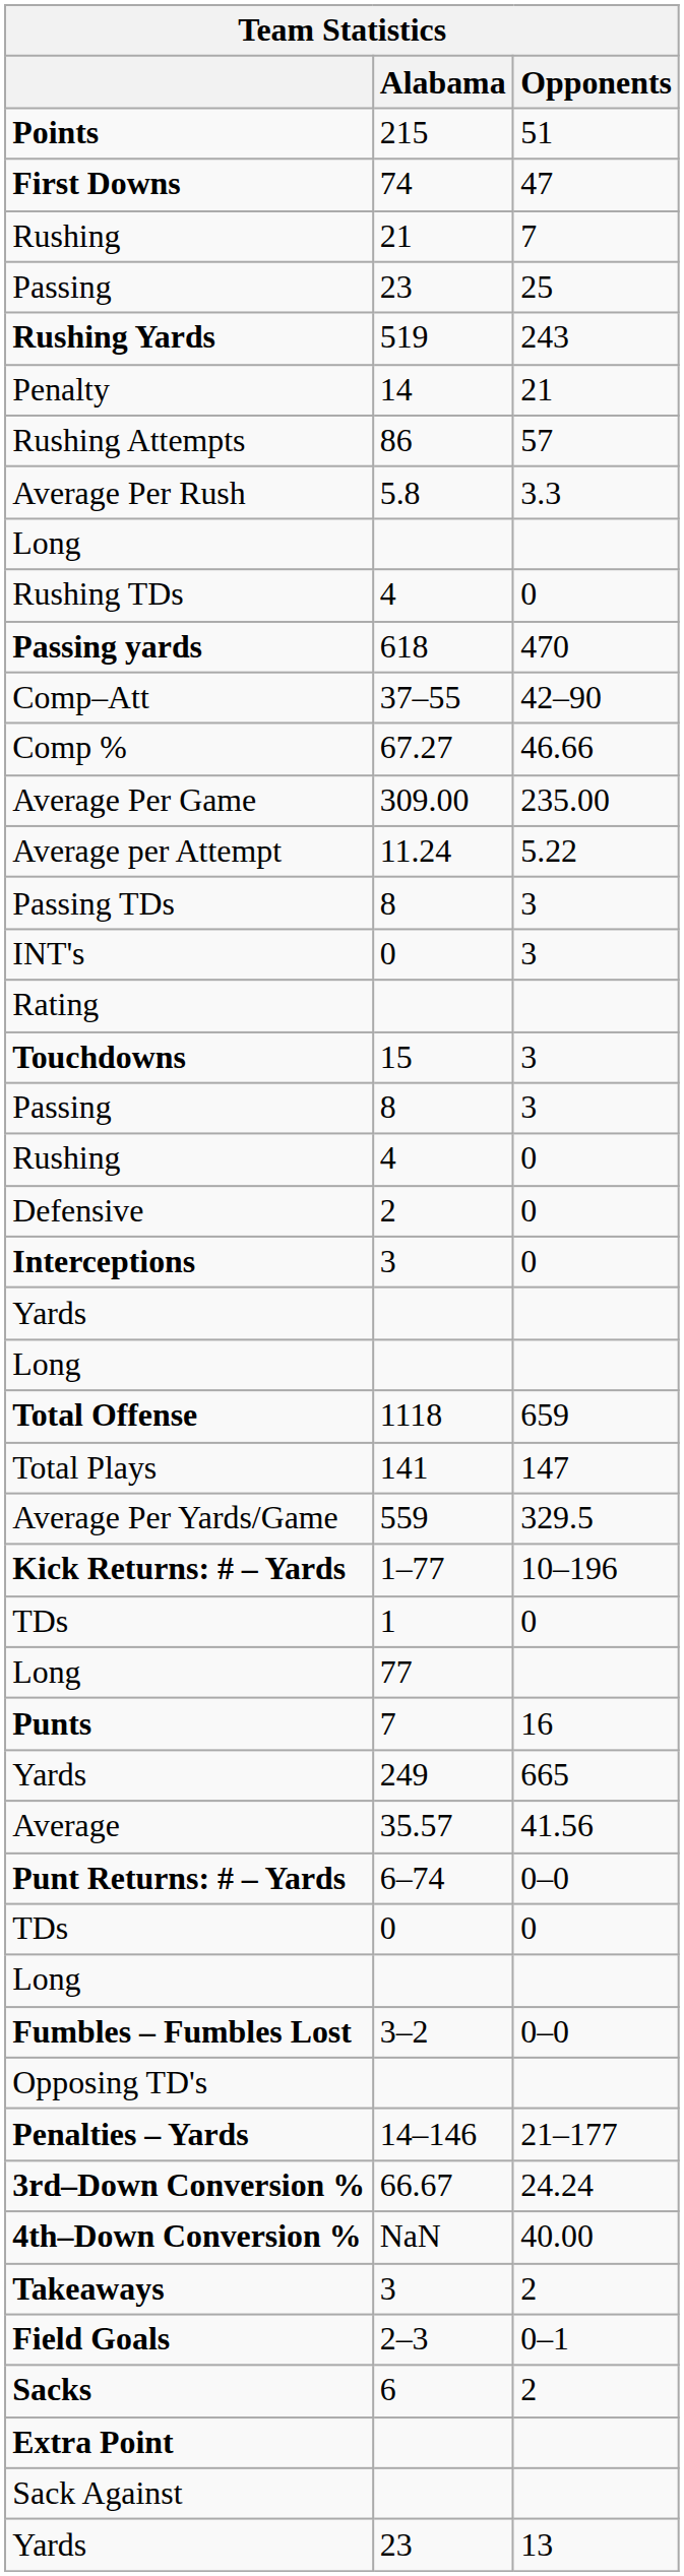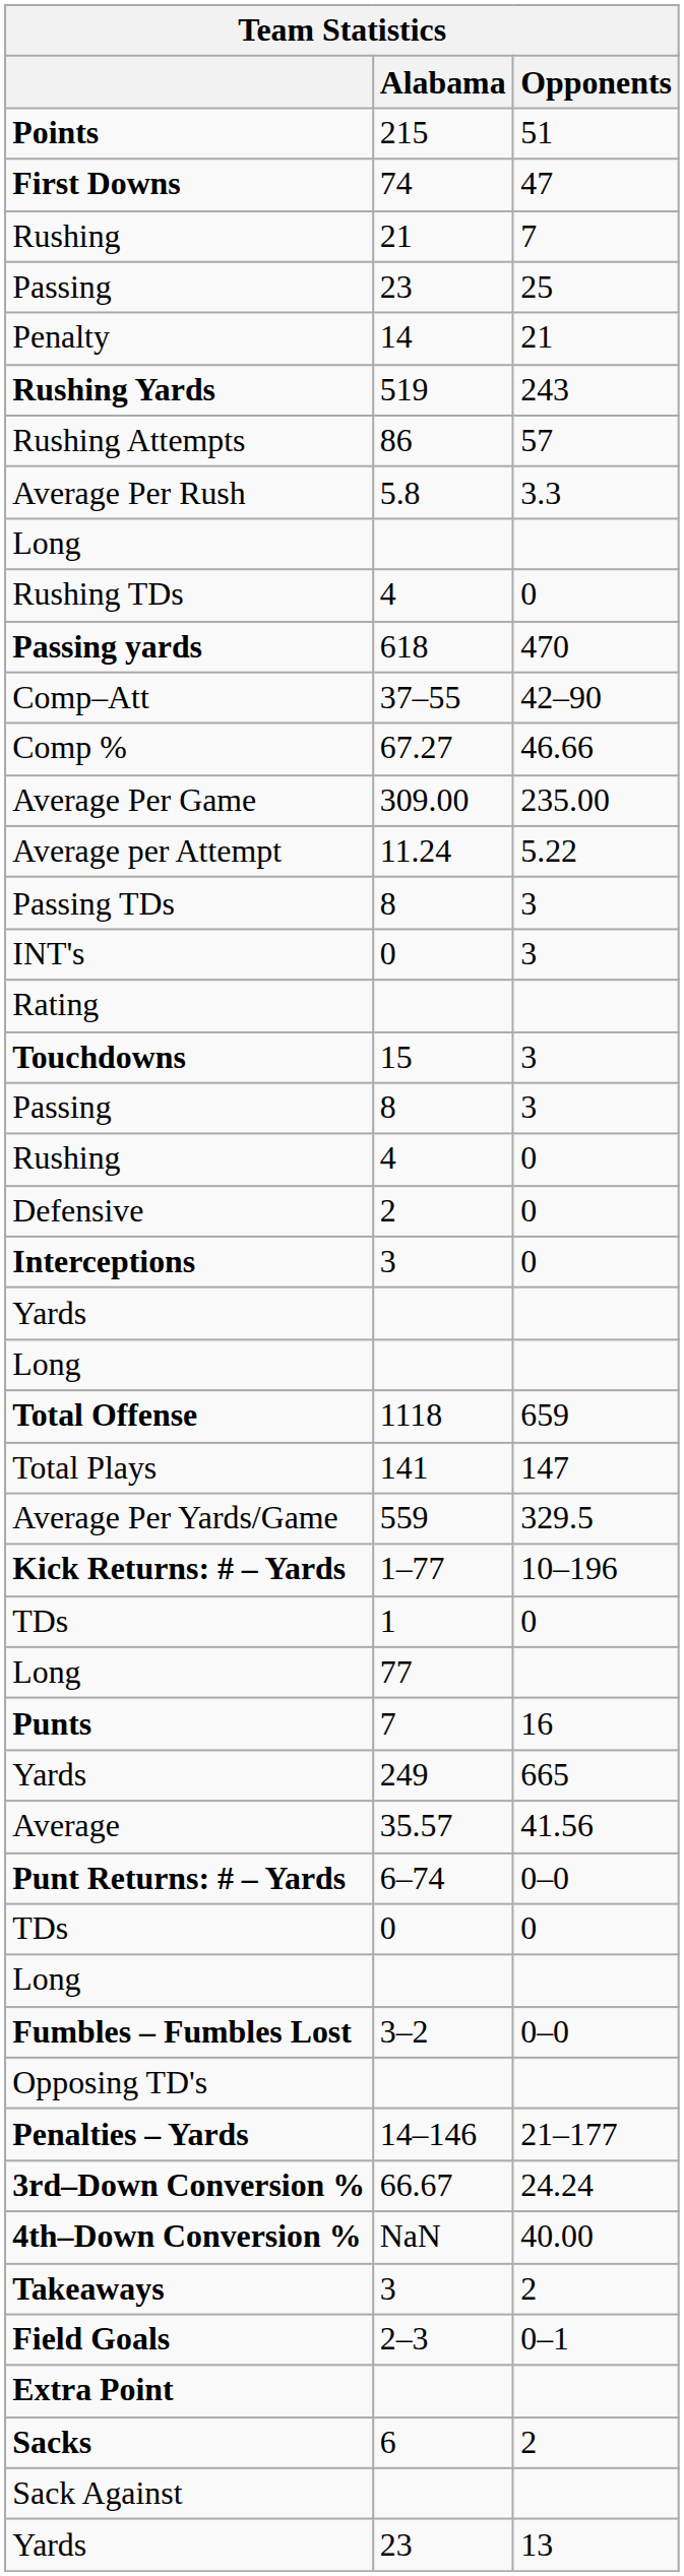rows swapped: Penalty <-> Rushing Yards
rows swapped: Extra Point <-> Sacks
